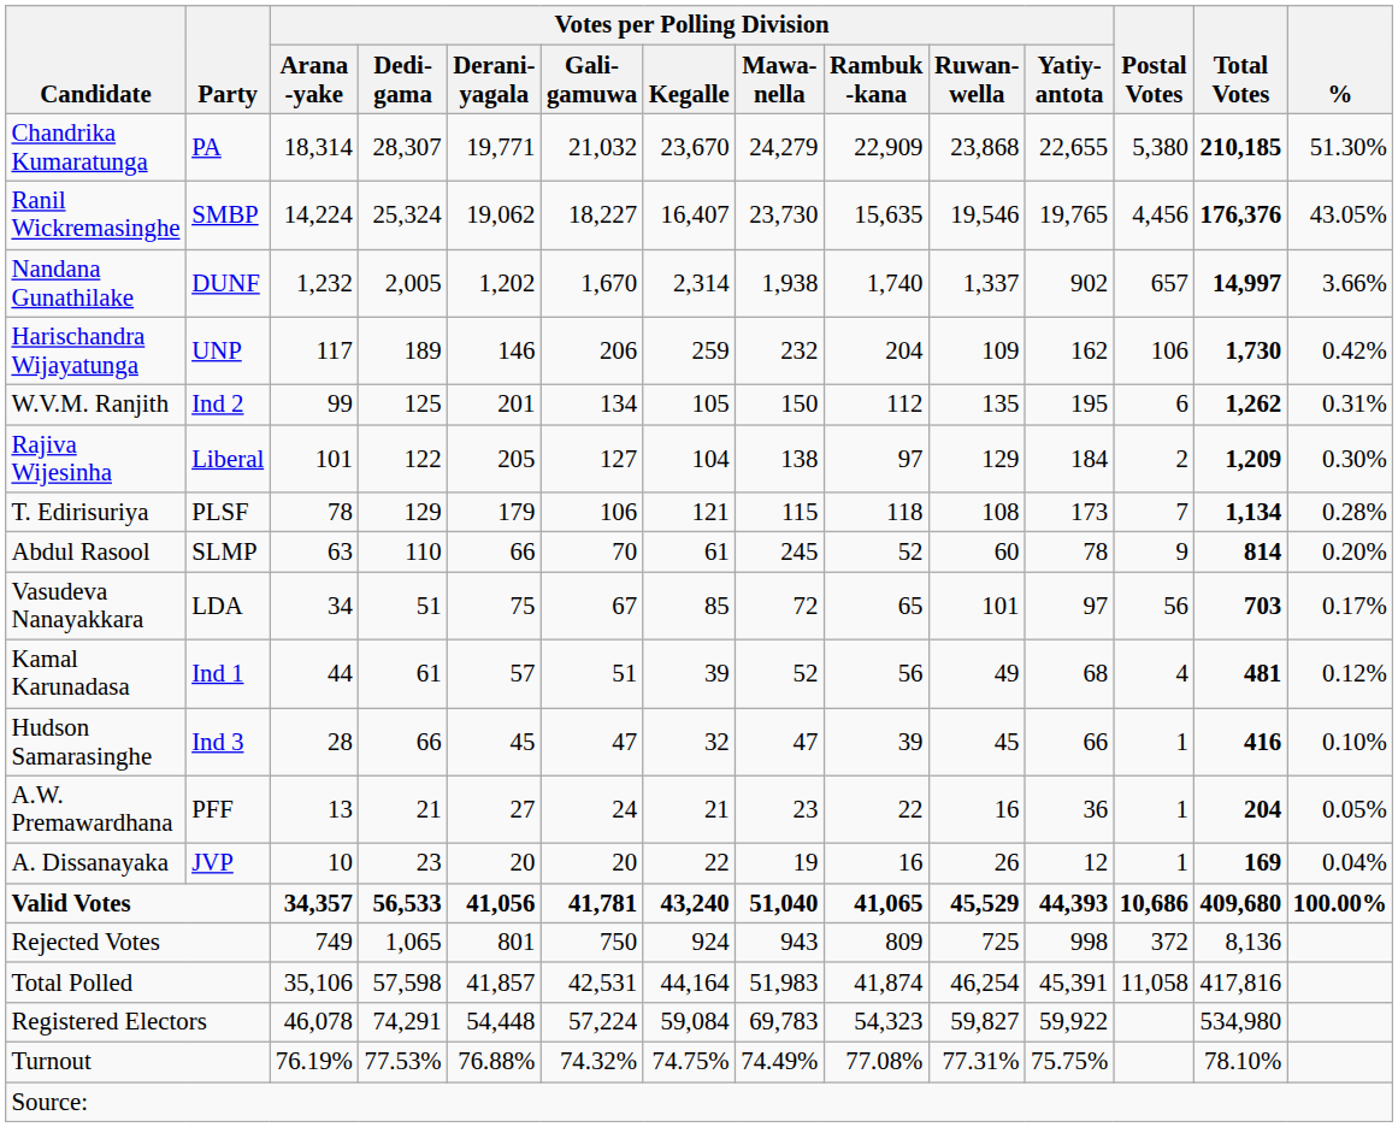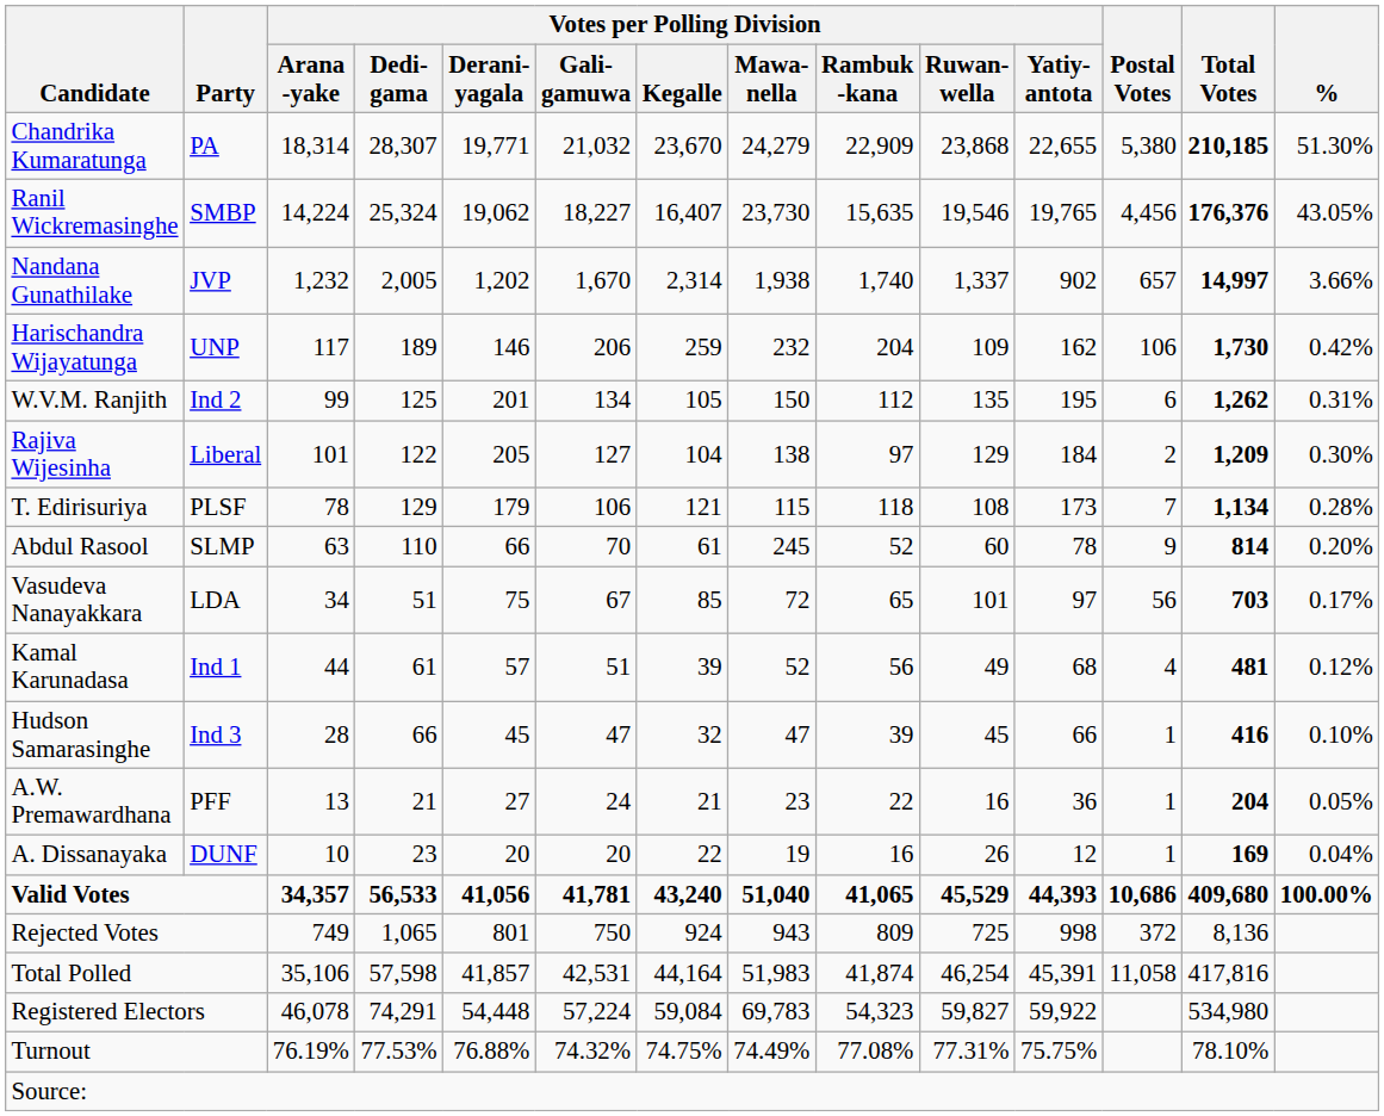Nandana Gunathilake | Party: DUNF -> JVP
A. Dissanayaka | Party: JVP -> DUNF
